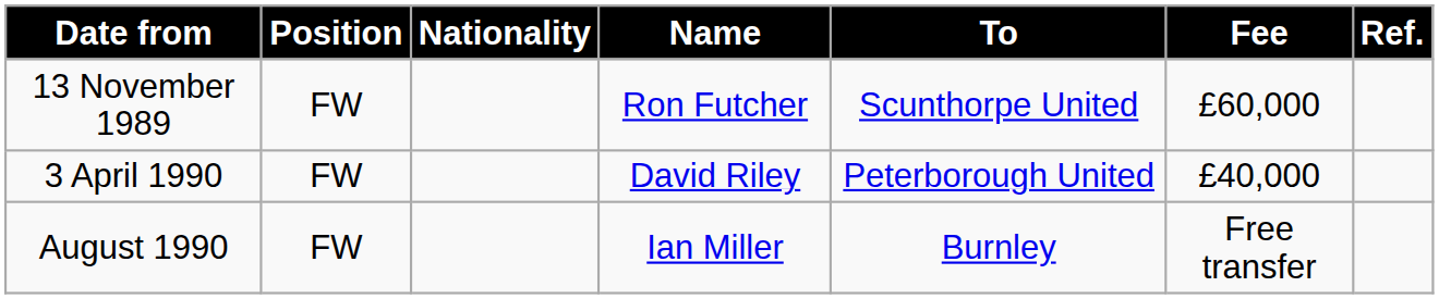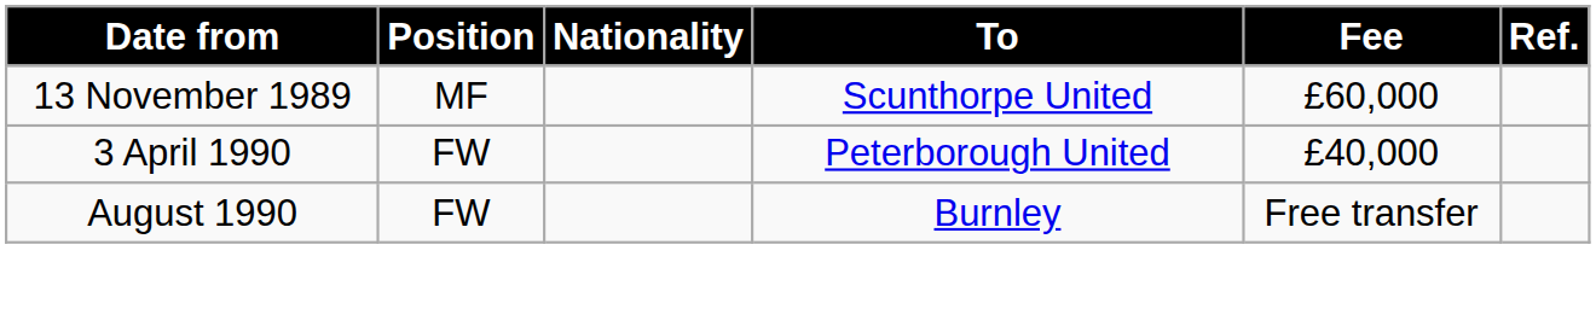- column: Name | Ron Futcher | David Riley | Ian Miller
13 November 1989 | Position: FW -> MF
